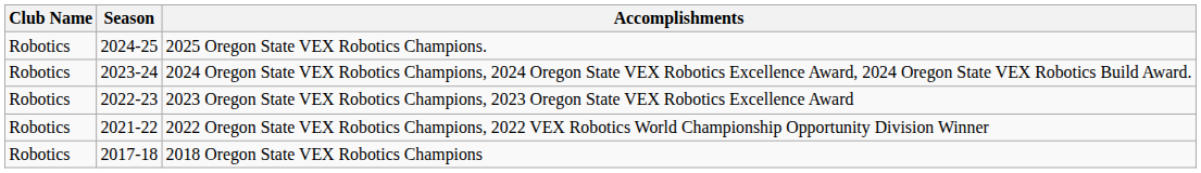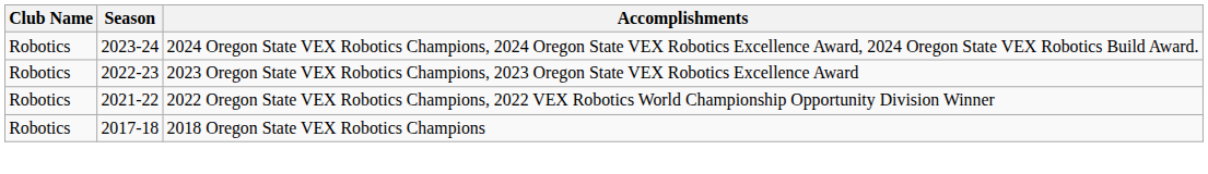- row: Robotics | 2024-25 | 2025 Oregon State VEX Robotics Champions.
